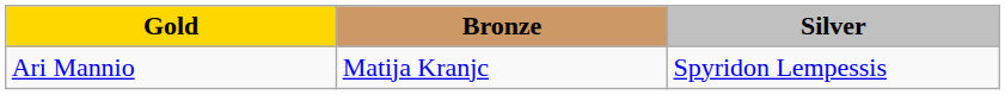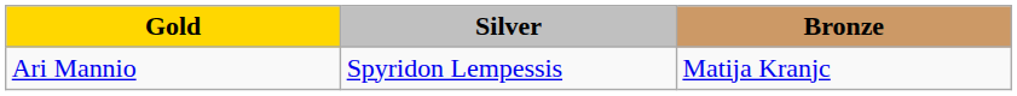columns swapped: Silver <-> Bronze
